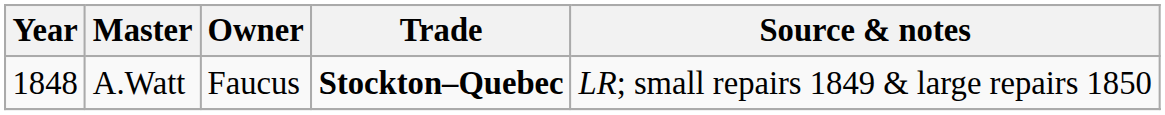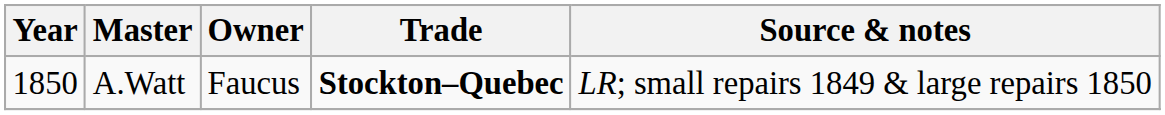A.Watt | Year: 1848 -> 1850
